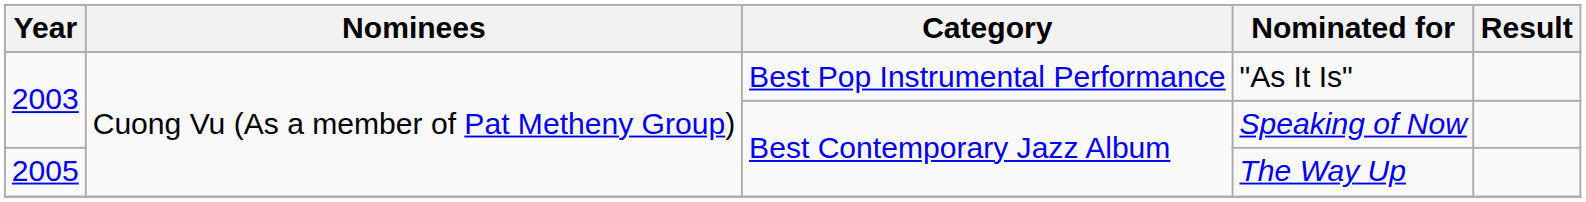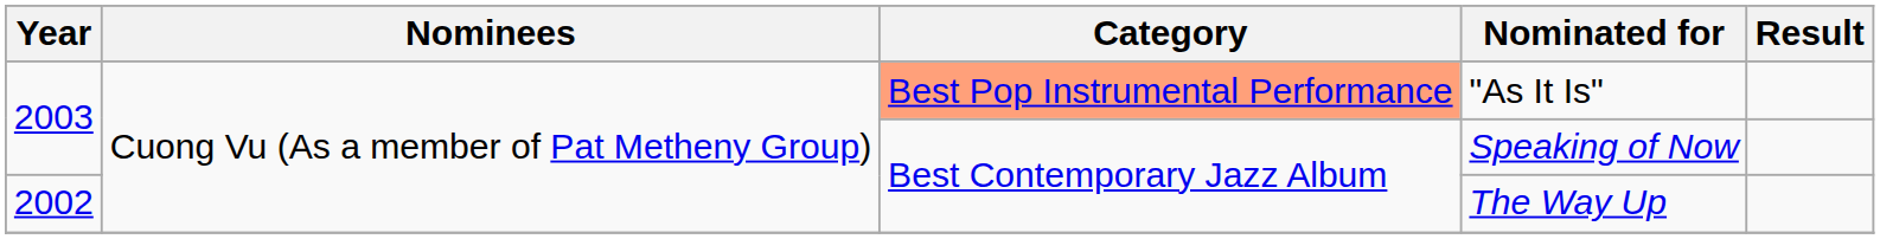"As It Is" | Category: no background -> lightsalmon background
The Way Up | Year: 2005 -> 2002
